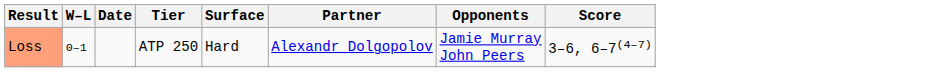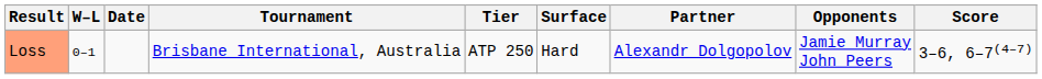+ column: Tournament | Brisbane International, Australia
